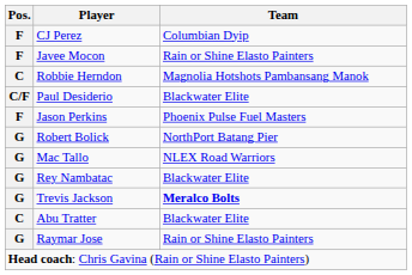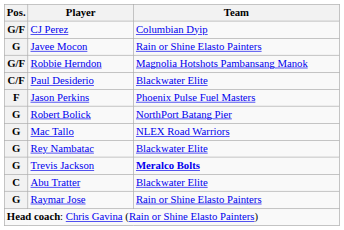CJ Perez | Pos.: F -> G/F
Javee Mocon | Pos.: F -> G
Robbie Herndon | Pos.: C -> G/F
